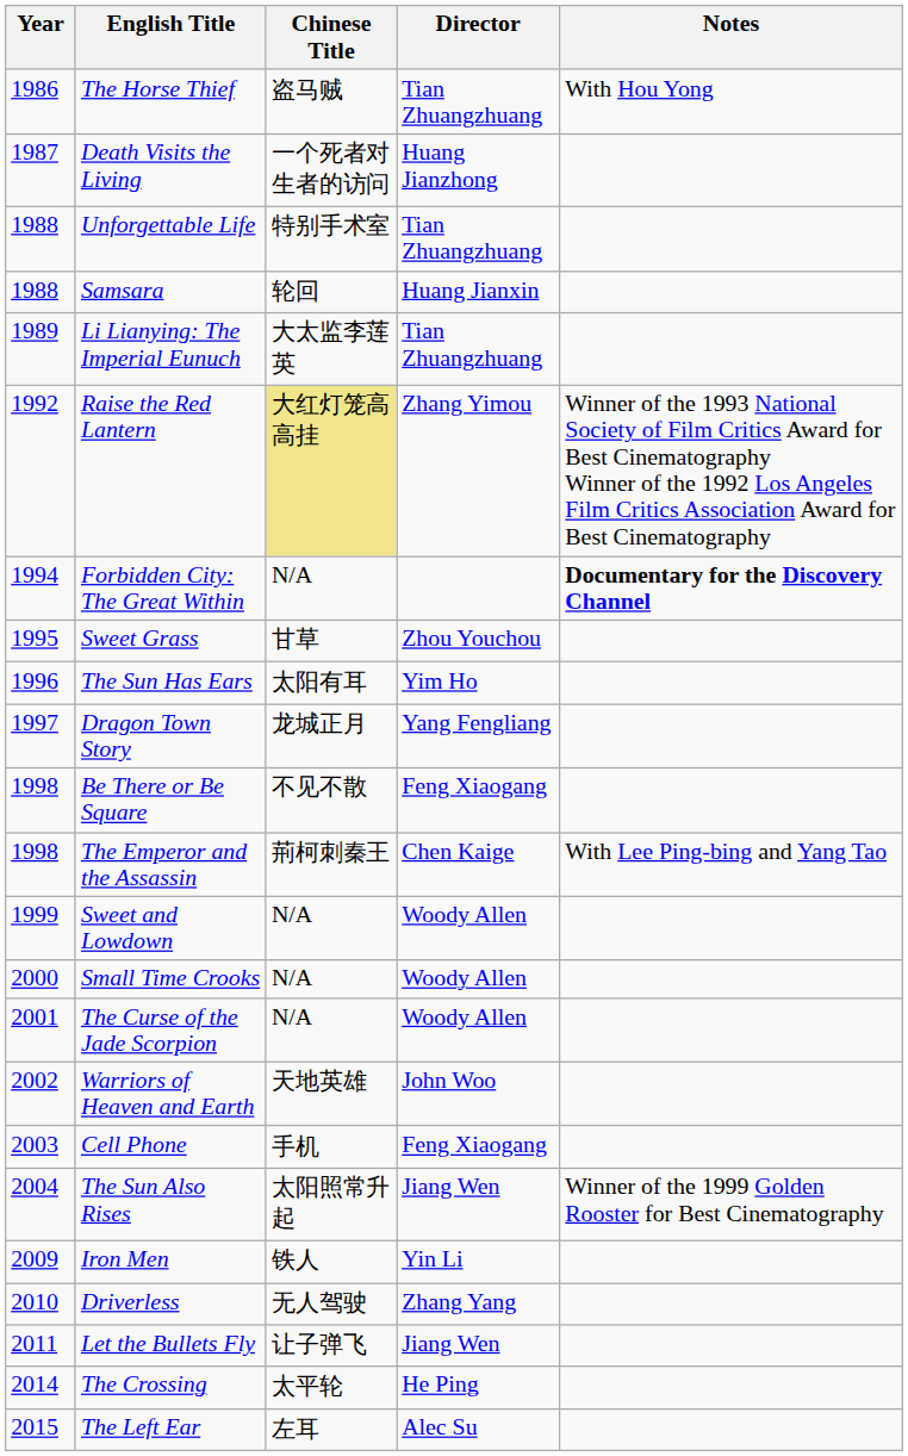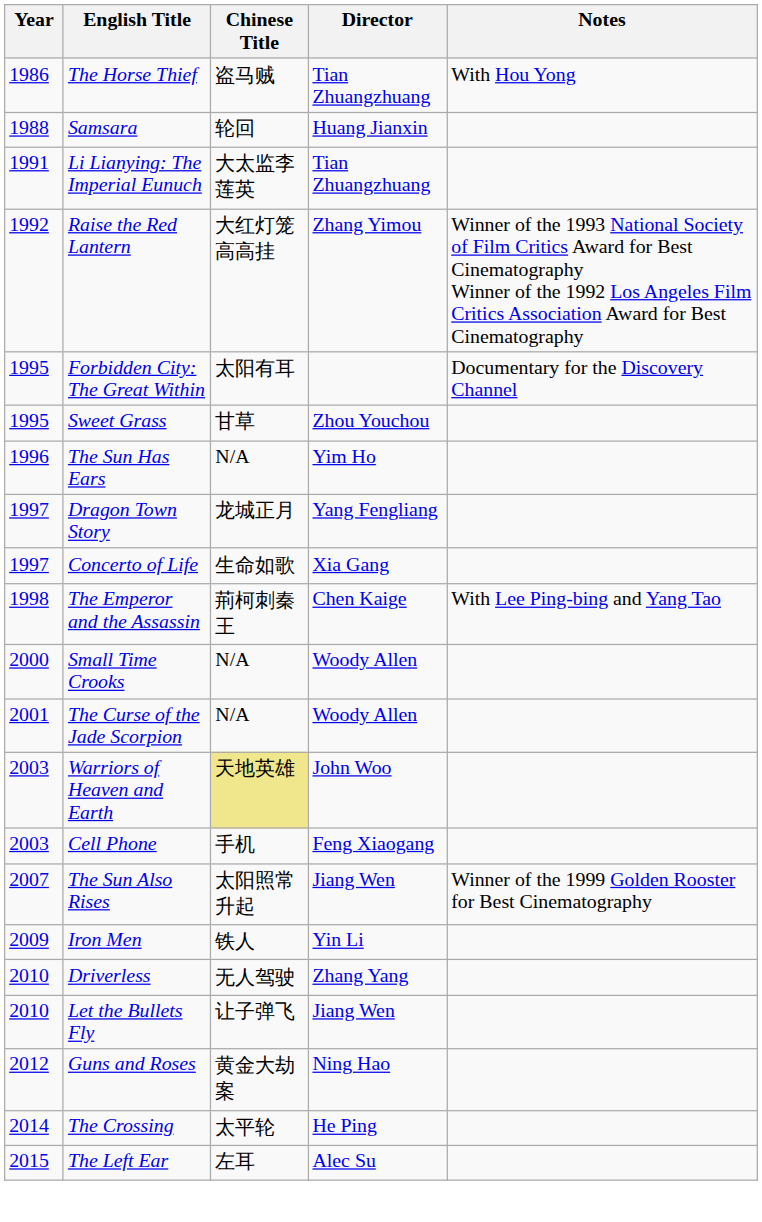- row: 1987 | Death Visits the Living | 一个死者对生者的访问 | Huang Jianzhong
- row: 1988 | Unforgettable Life | 特别手术室 | Tian Zhuangzhuang
Li Lianying: The Imperial Eunuch | Year: 1989 -> 1991
Raise the Red Lantern | Chinese Title: khaki background -> no background
Forbidden City: The Great Within | Year: 1994 -> 1995
Forbidden City: The Great Within | Chinese Title: N/A -> 太阳有耳
Forbidden City: The Great Within | Notes: bold -> normal
The Sun Has Ears | Chinese Title: 太阳有耳 -> N/A
+ row: 1997 | Concerto of Life | 生命如歌 | Xia Gang
- row: 1998 | Be There or Be Square | 不见不散 | Feng Xiaogang
- row: 1999 | Sweet and Lowdown | N/A | Woody Allen
Warriors of Heaven and Earth | Year: 2002 -> 2003
Warriors of Heaven and Earth | Chinese Title: no background -> khaki background
The Sun Also Rises | Year: 2004 -> 2007
Let the Bullets Fly | Year: 2011 -> 2010
+ row: 2012 | Guns and Roses | 黄金大劫案 | Ning Hao
